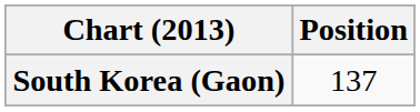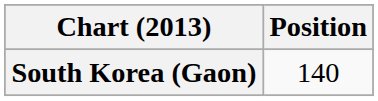South Korea (Gaon) | Position: 137 -> 140
